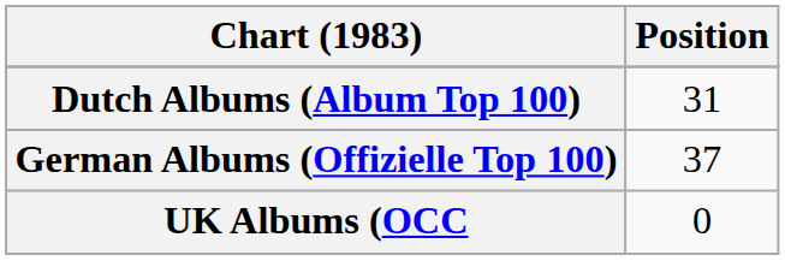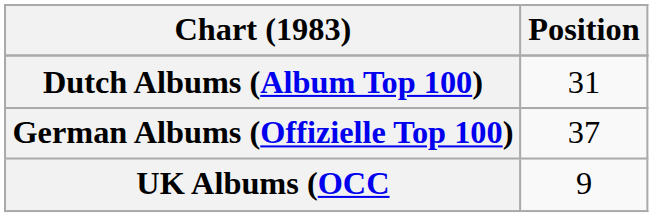UK Albums (OCC | Position: 0 -> 9
